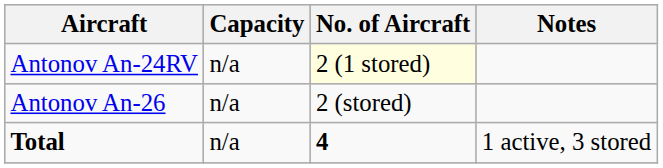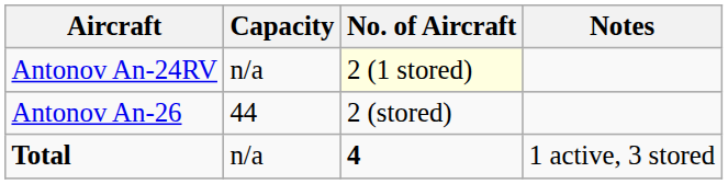Antonov An-26 | Capacity: n/a -> 44
